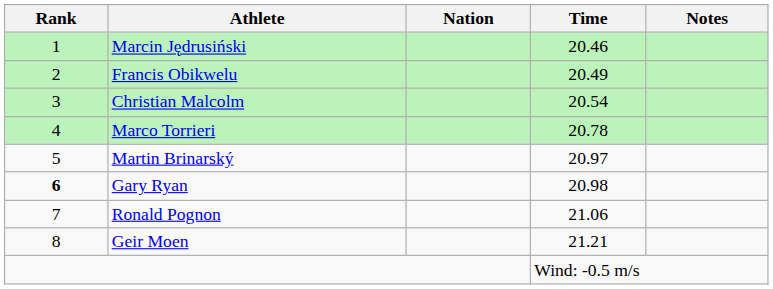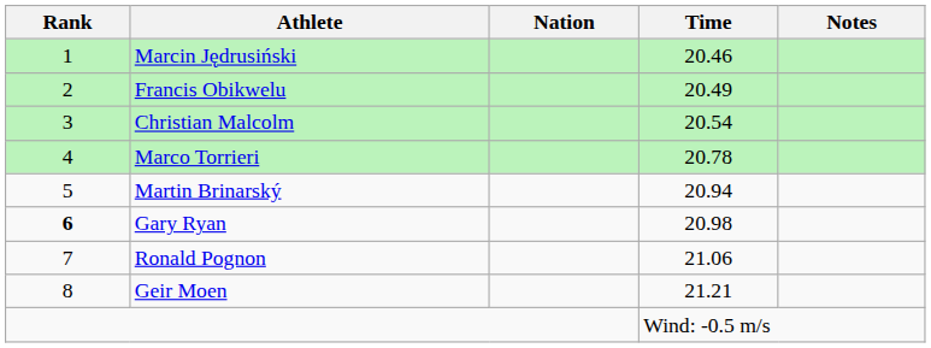Martin Brinarský | Time: 20.97 -> 20.94
